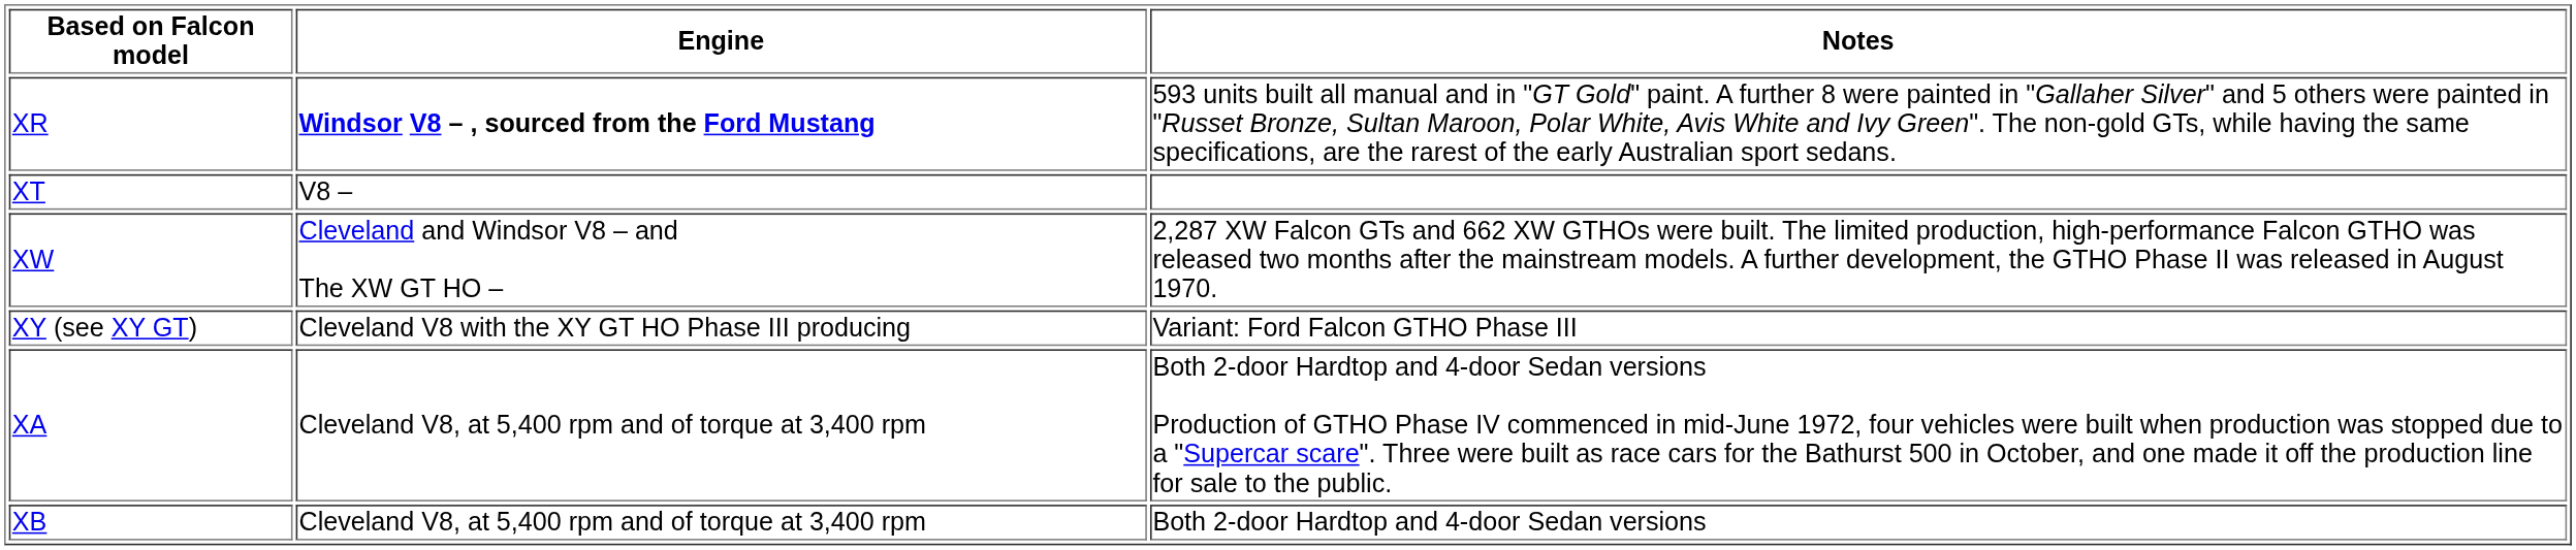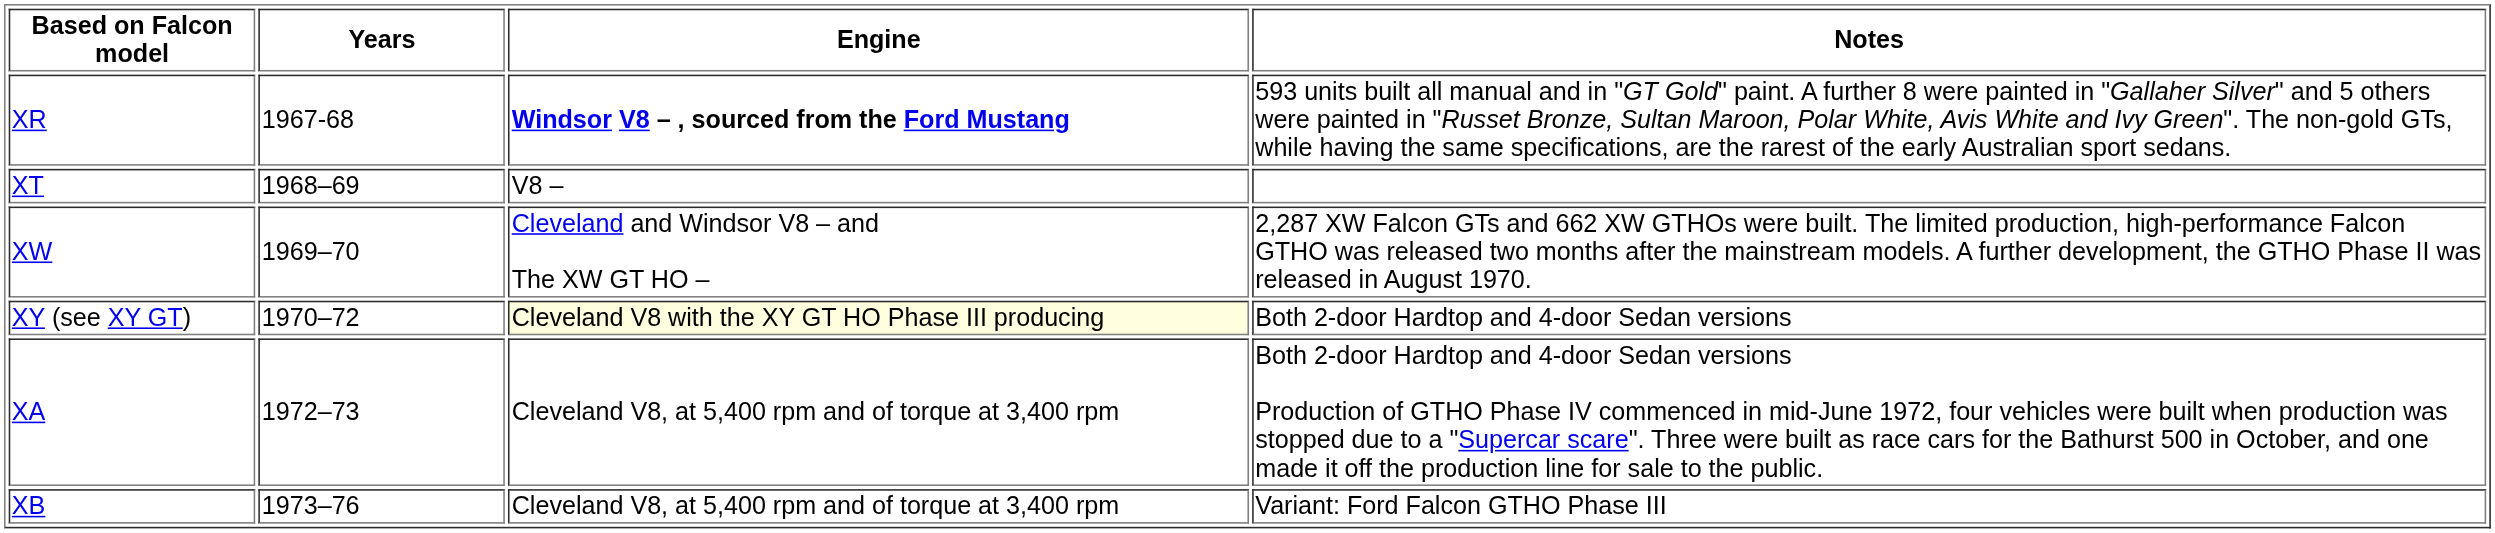+ column: Years | 1967-68 | 1968–69 | 1969–70 | 1970–72 | 1972–73 | 1973–76
XY (see XY GT) | Engine: no background -> lightyellow background
XY (see XY GT) | Notes: Variant: Ford Falcon GTHO Phase III -> Both 2-door Hardtop and 4-door Sedan versions
XB | Notes: Both 2-door Hardtop and 4-door Sedan versions -> Variant: Ford Falcon GTHO Phase III
